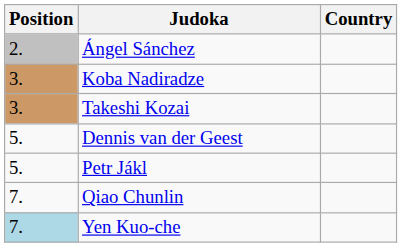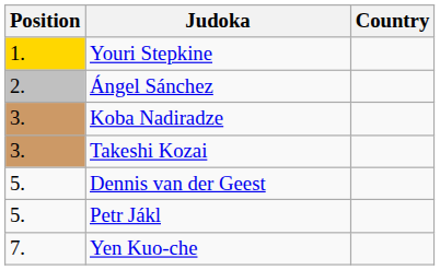+ row: 1. | Youri Stepkine
- row: 7. | Qiao Chunlin
Yen Kuo-che | Position: lightblue background -> no background
